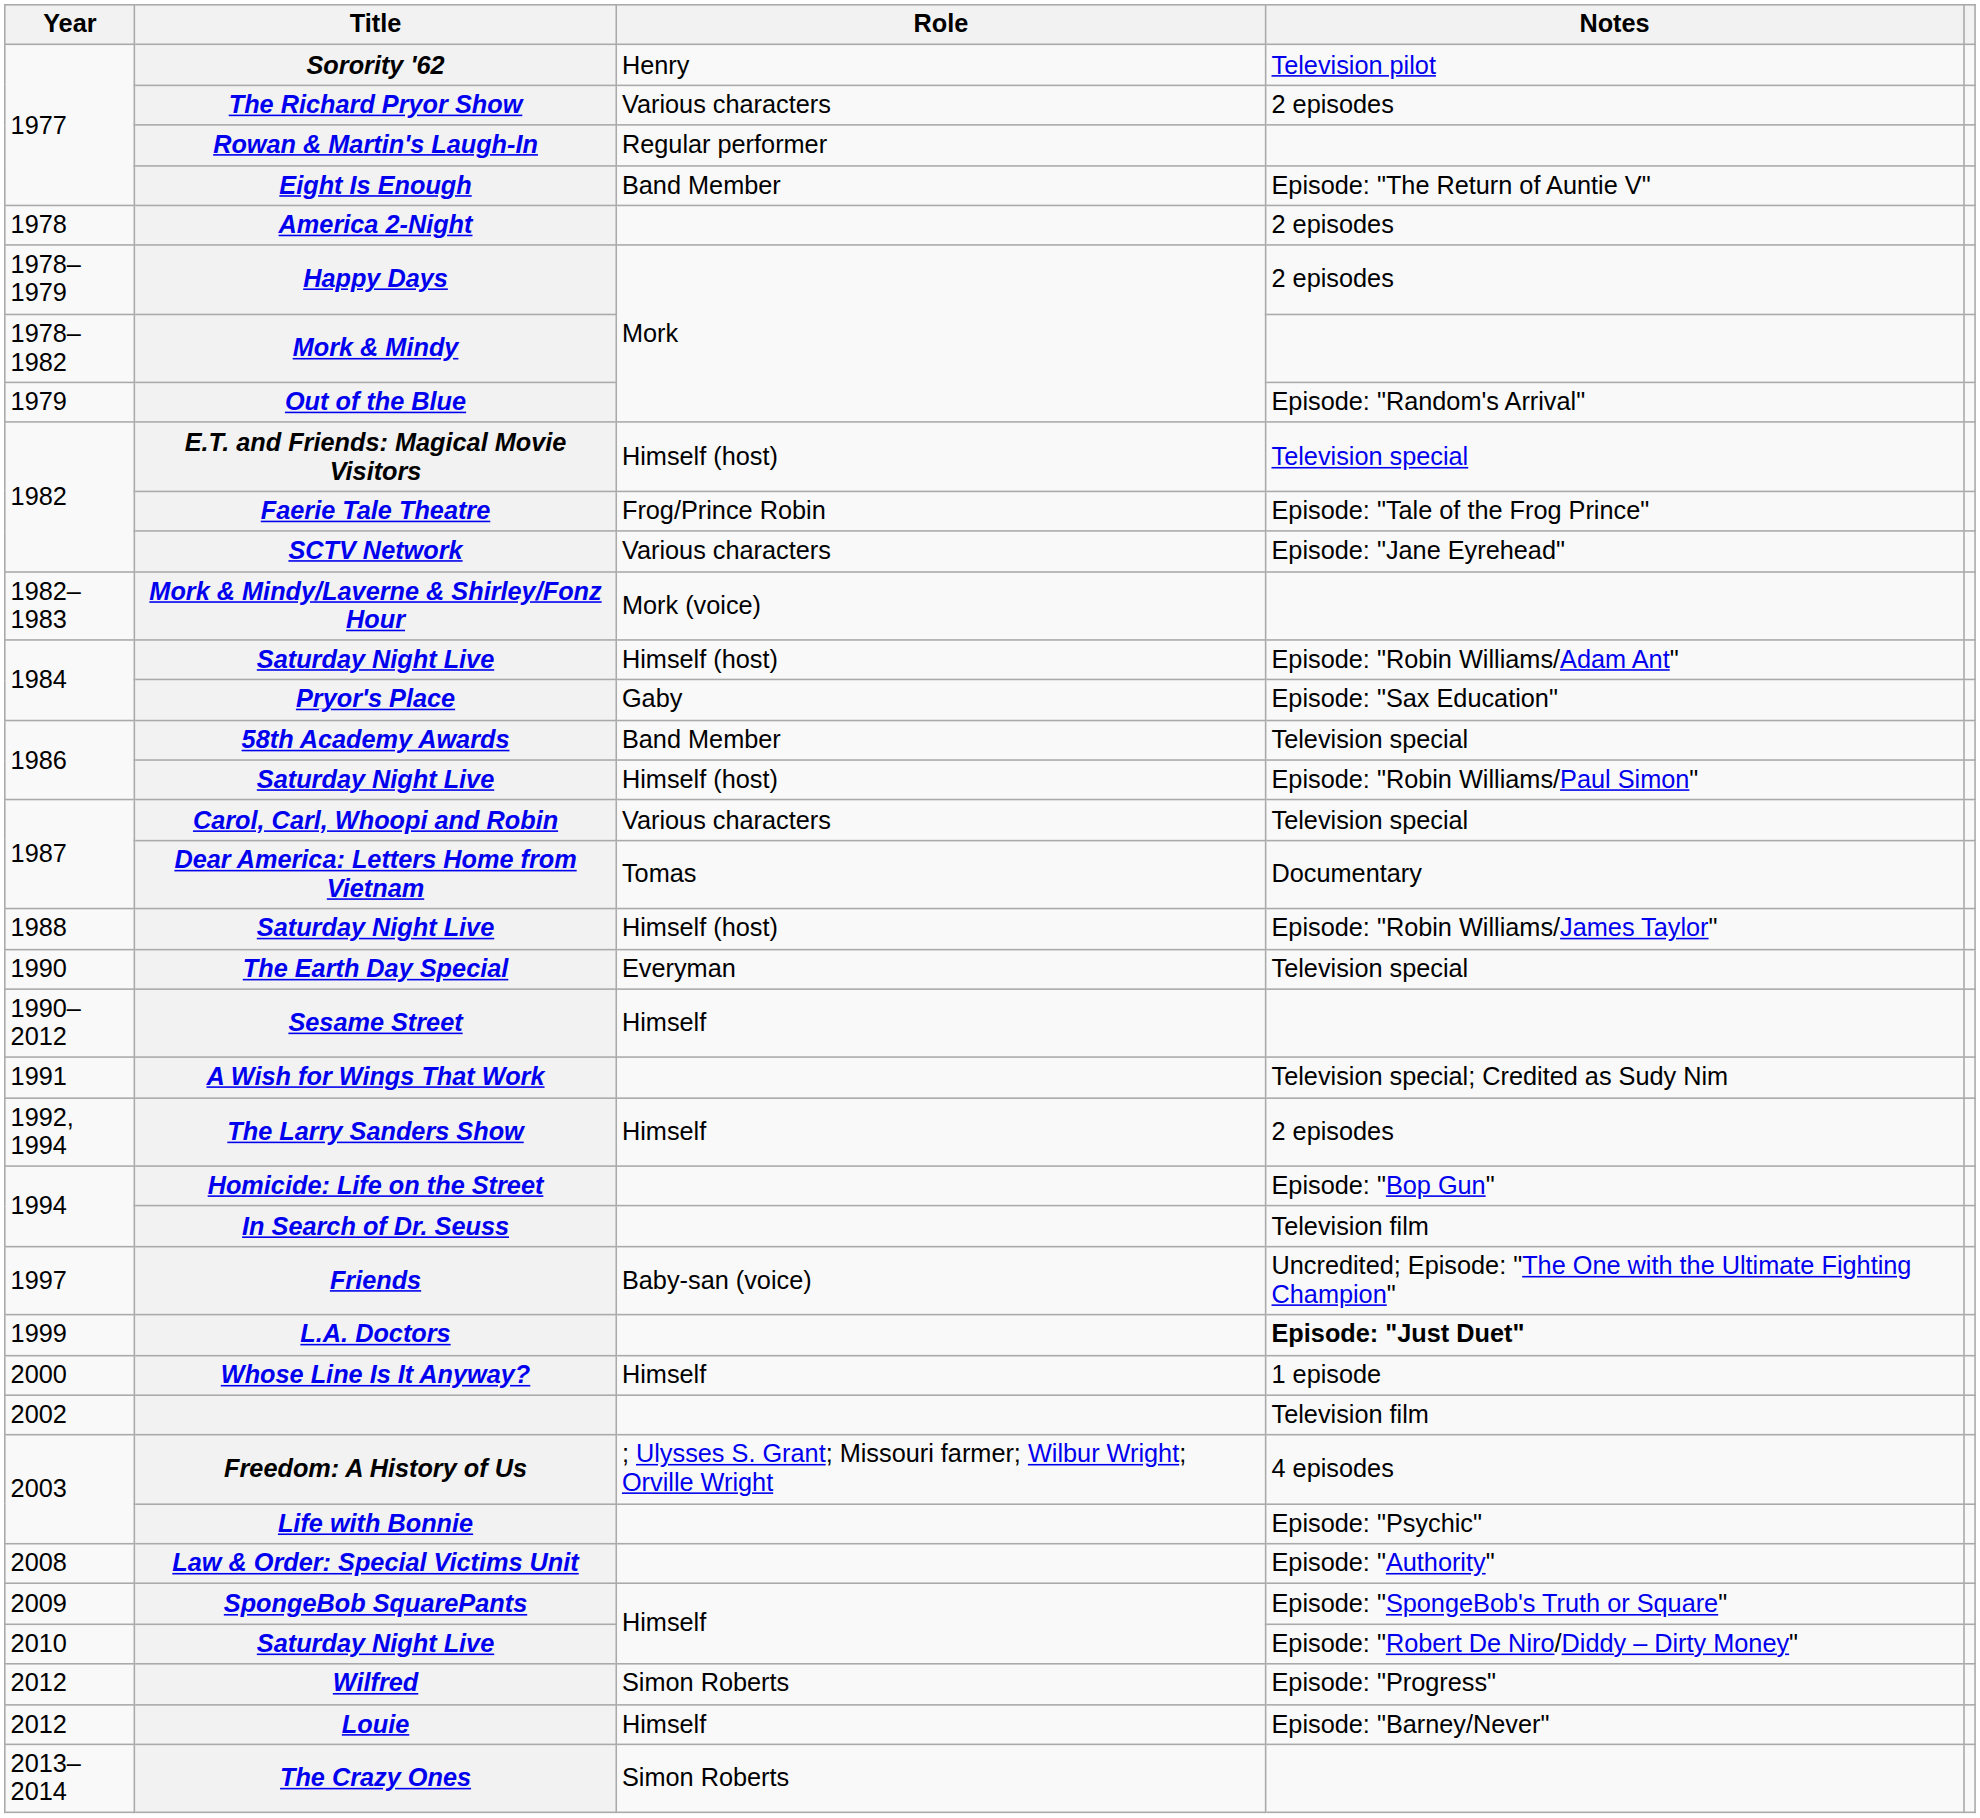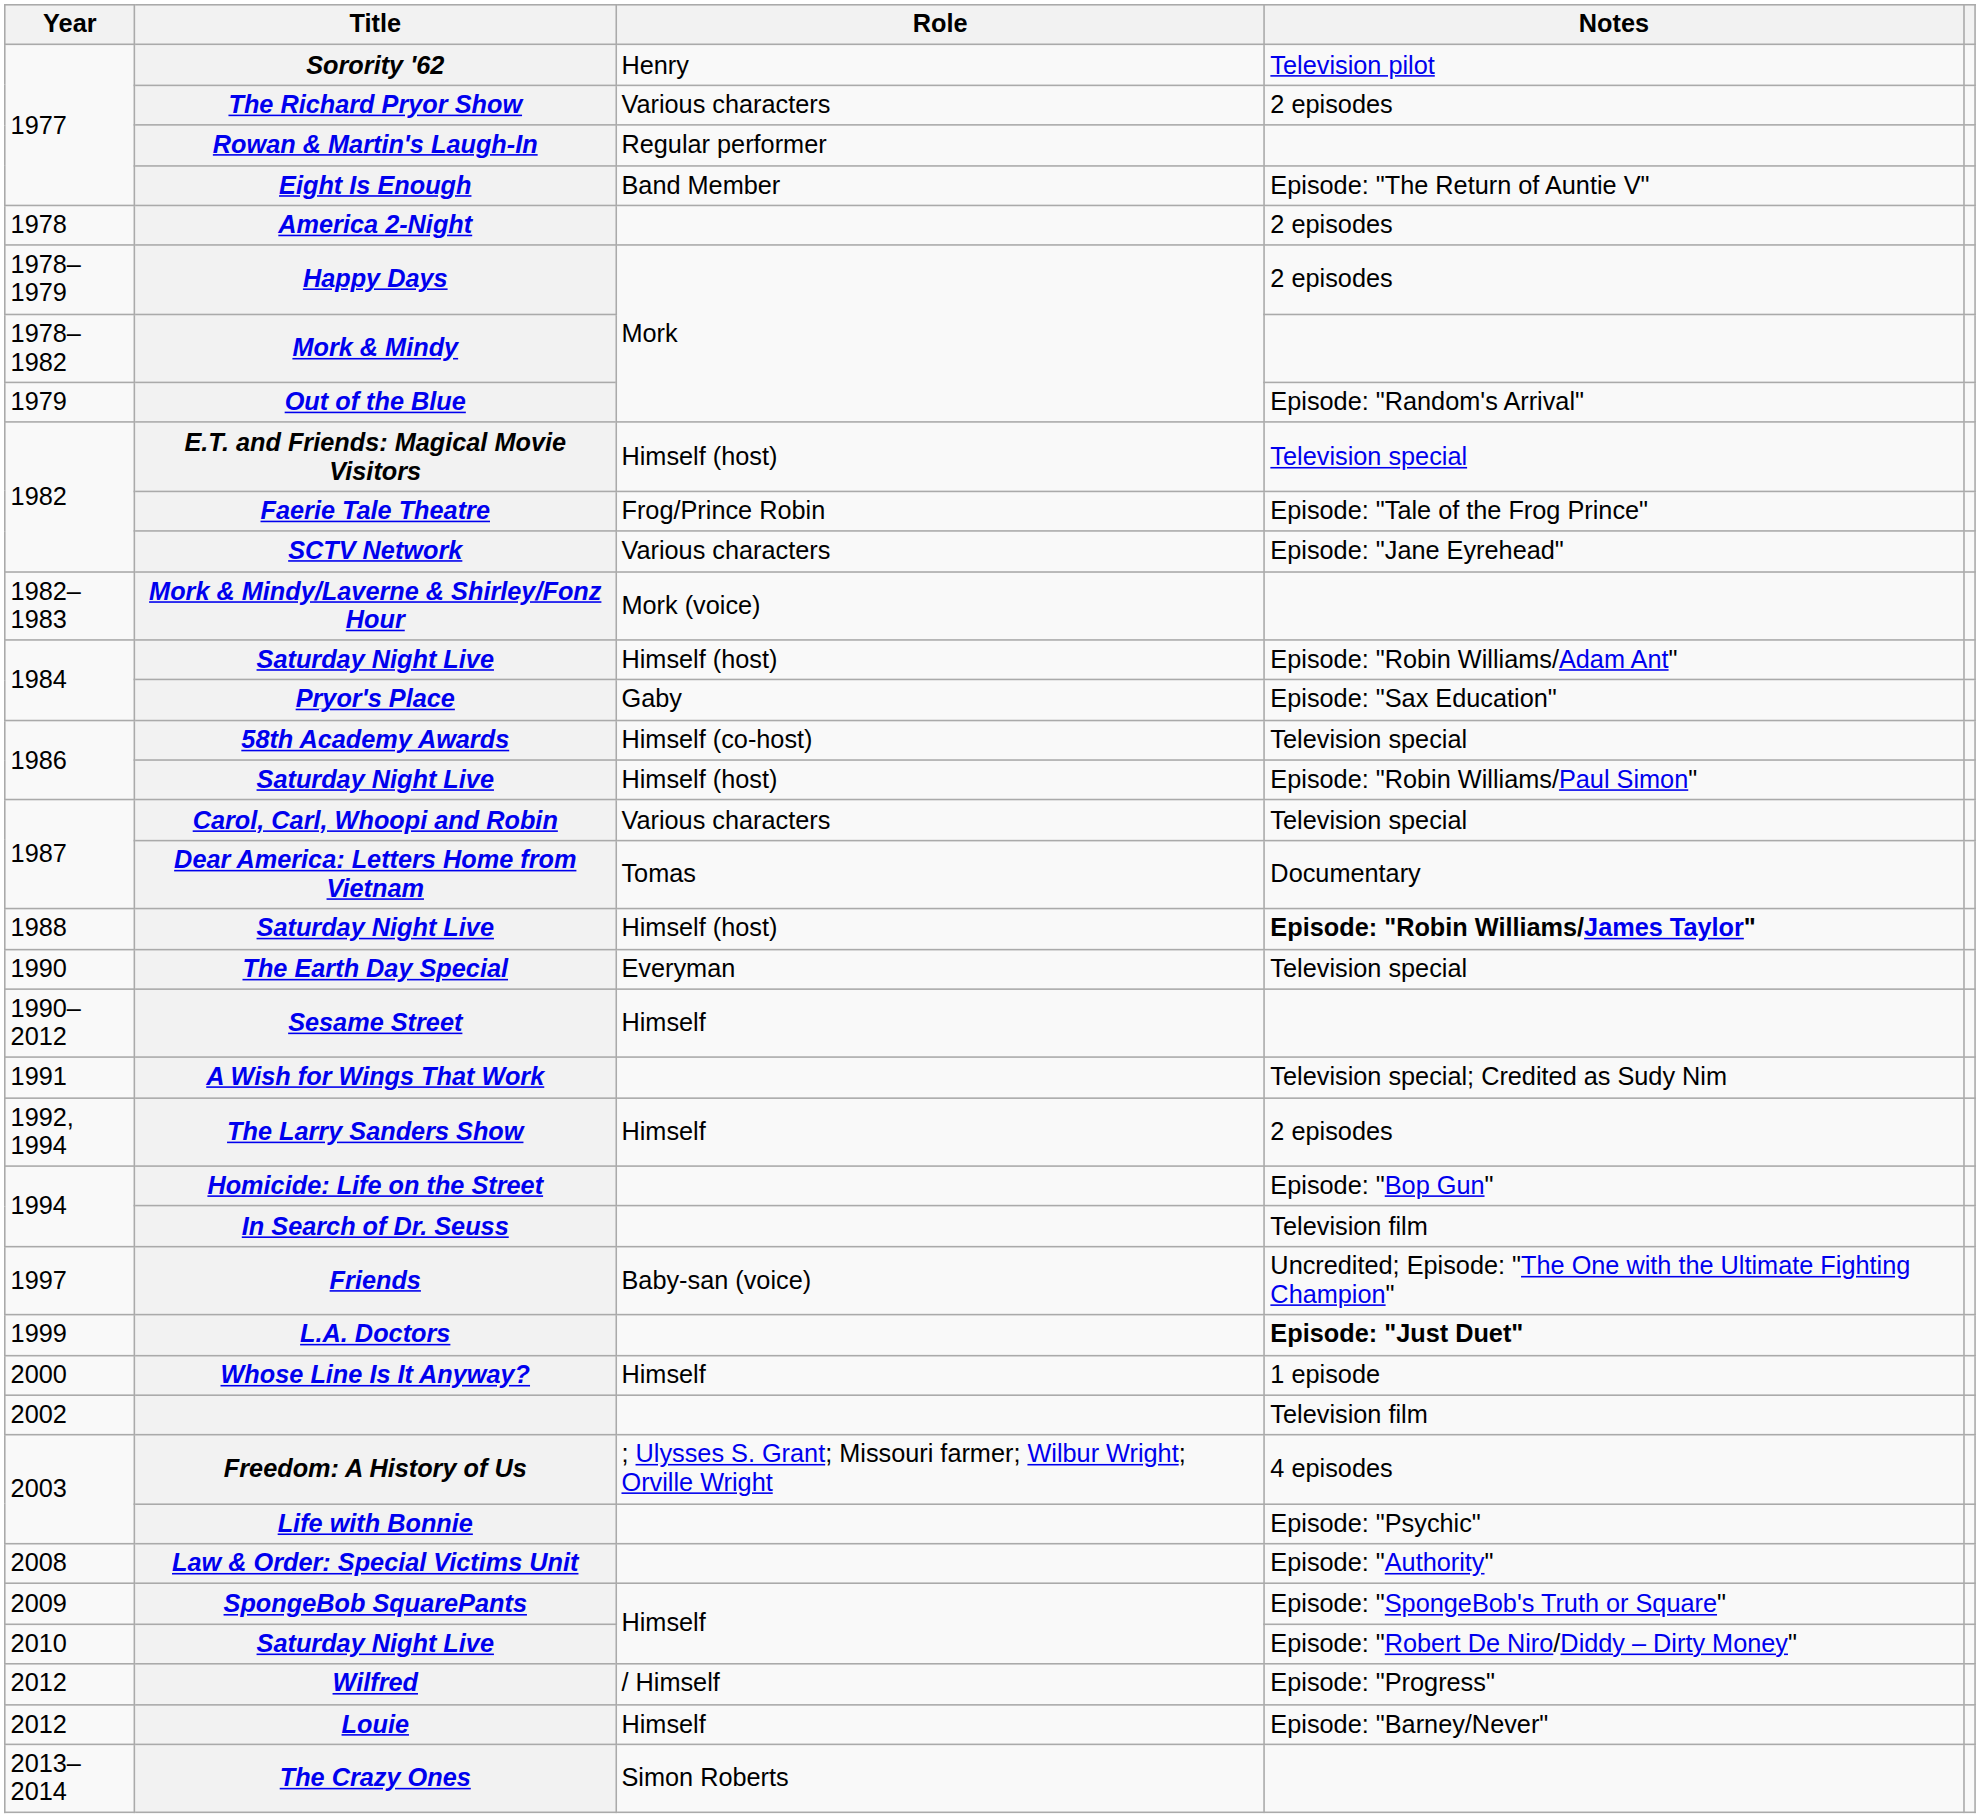58th Academy Awards | Role: Band Member -> Himself (co-host)
1988 / Saturday Night Live | Notes: normal -> bold
Wilfred | Role: Simon Roberts -> / Himself
